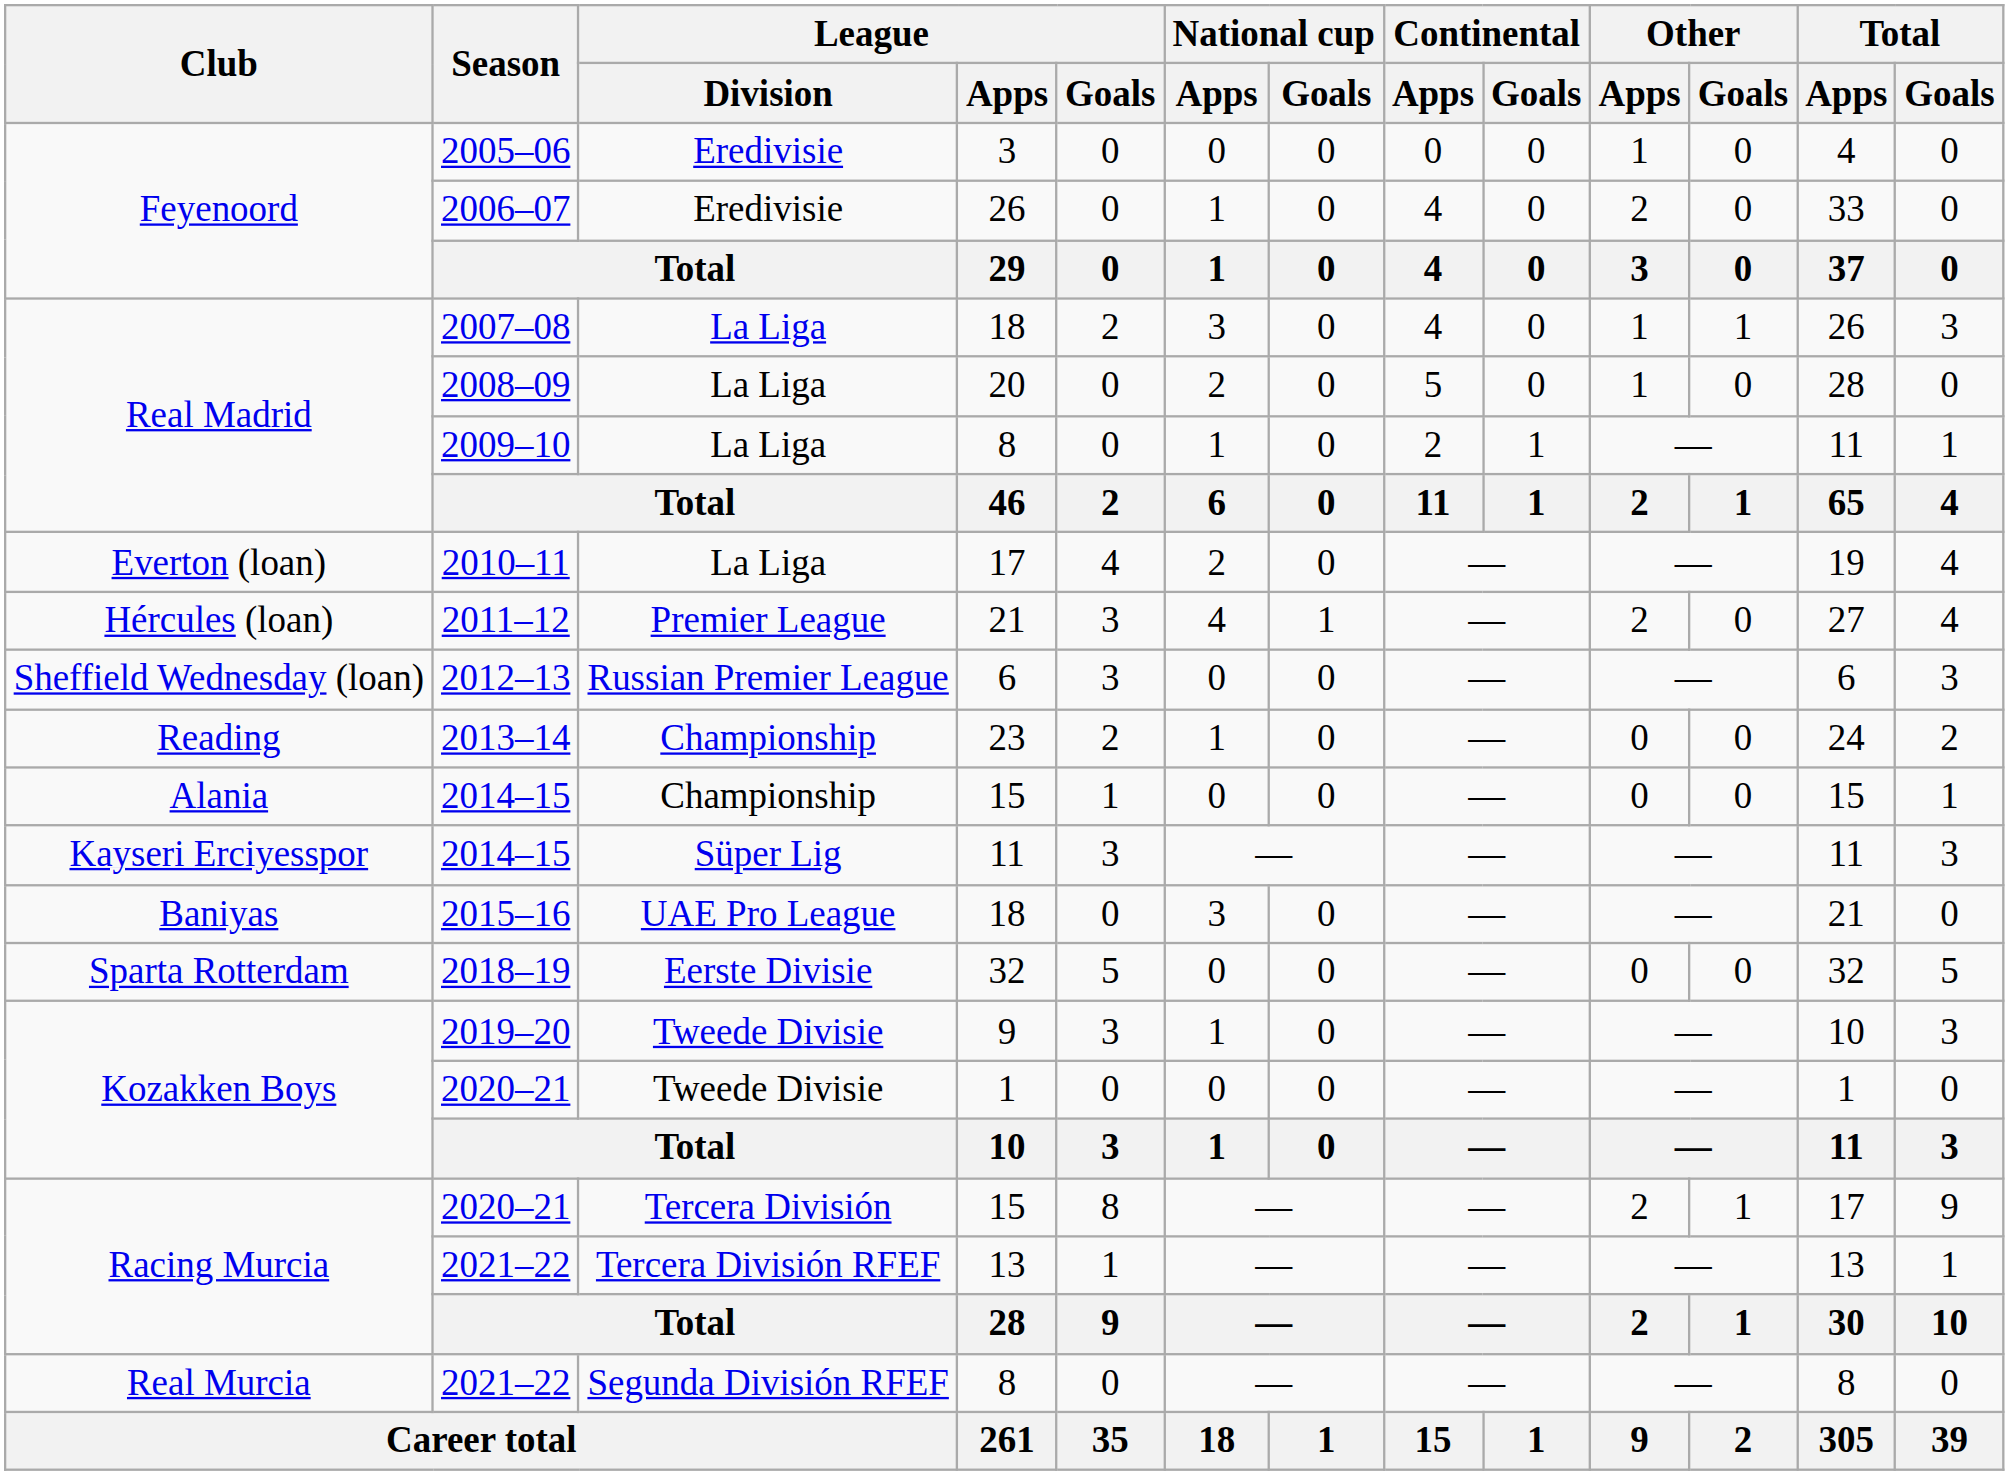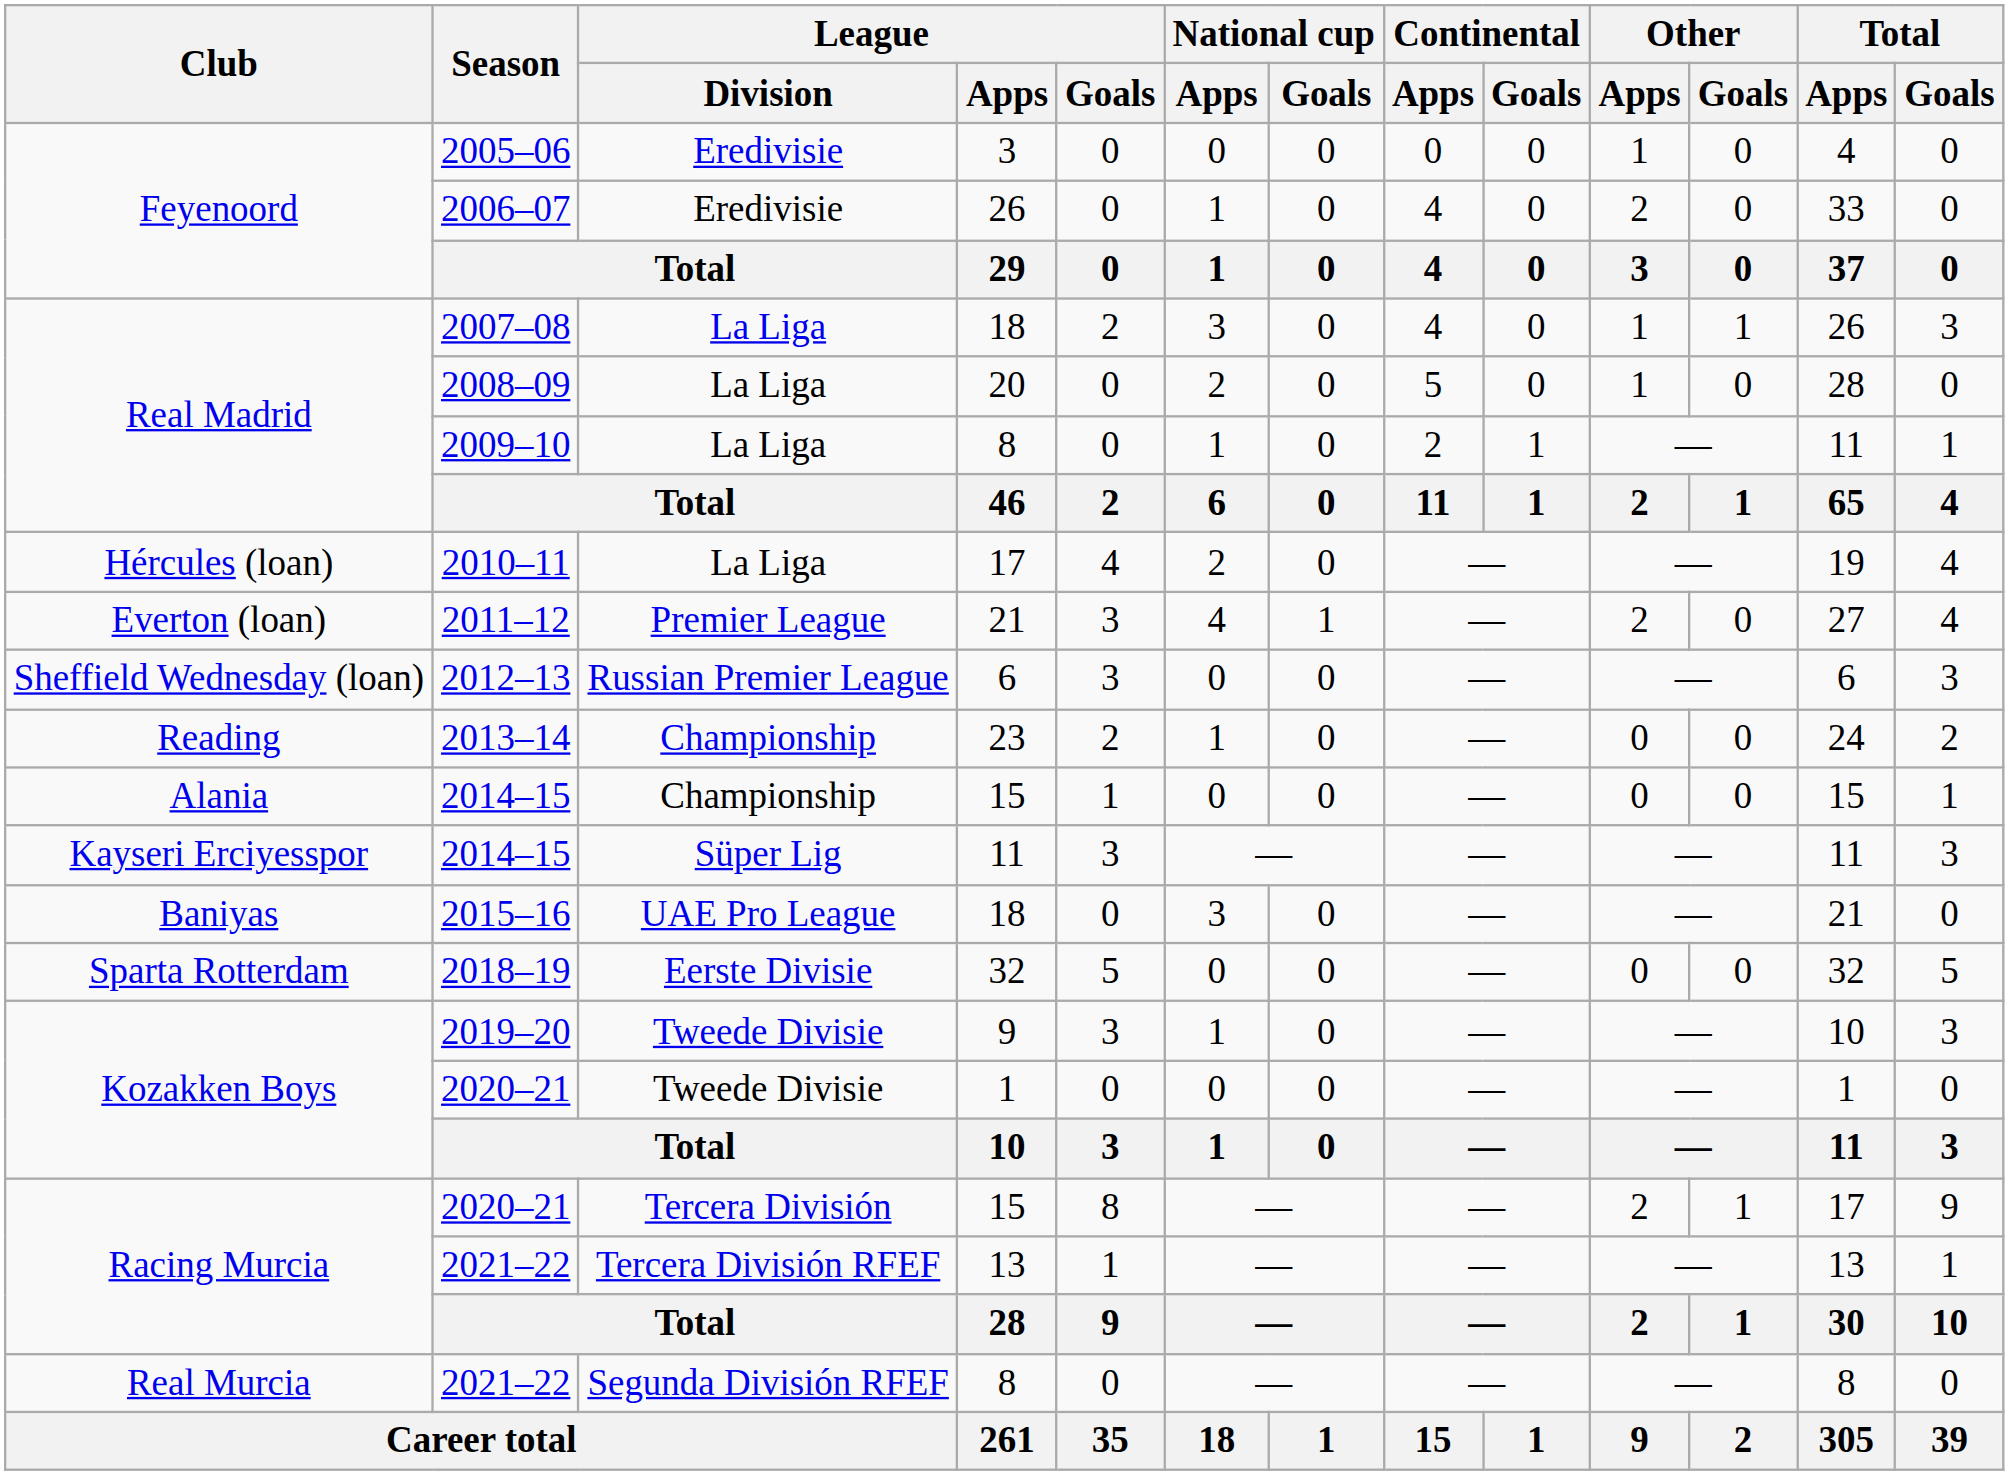2010–11 | Club: Everton (loan) -> Hércules (loan)
2011–12 | Club: Hércules (loan) -> Everton (loan)
